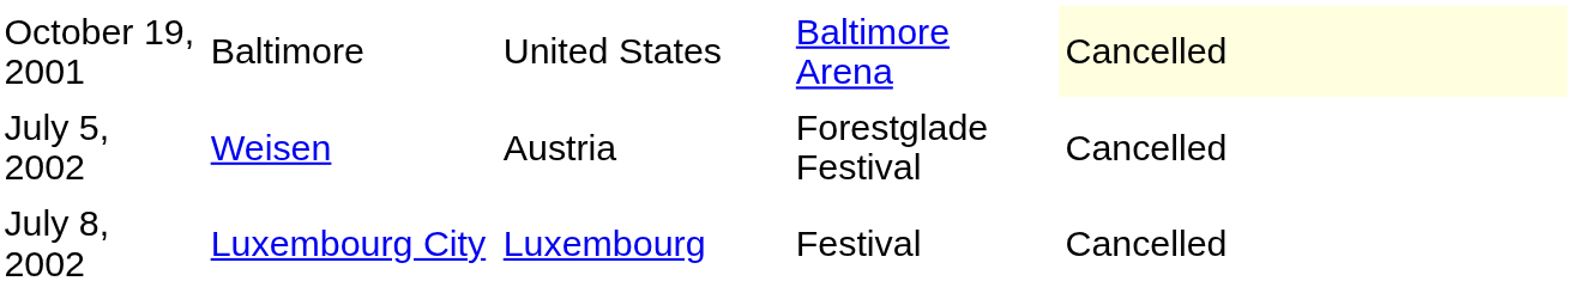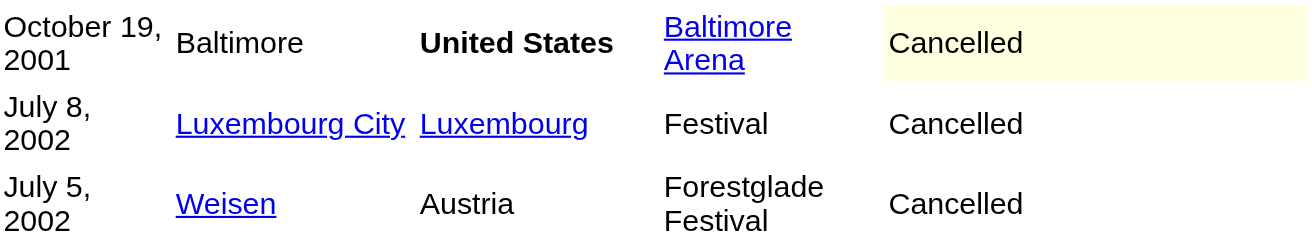October 19, 2001 | column 3: normal -> bold
rows swapped: July 5, 2002 <-> July 8, 2002
